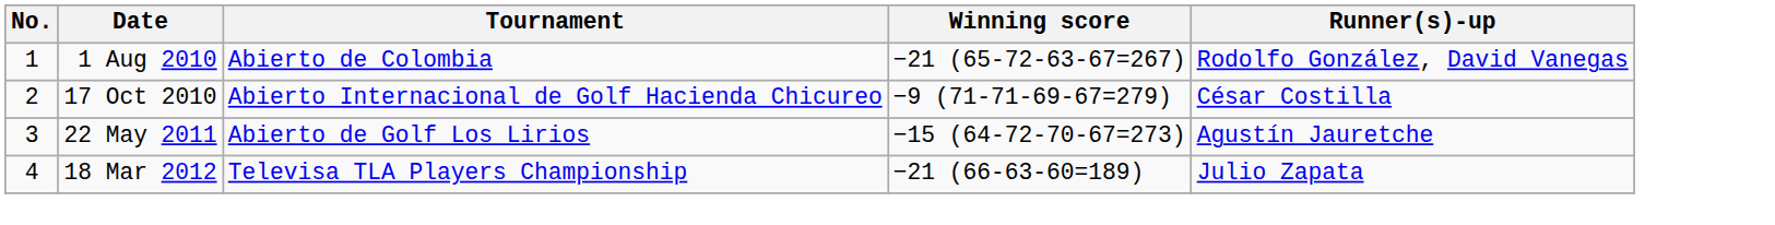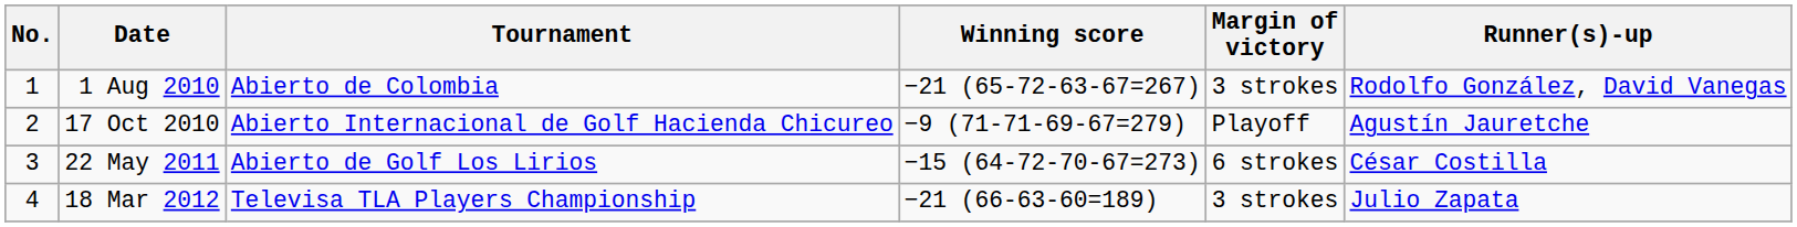+ column: Margin of victory | 3 strokes | Playoff | 6 strokes | 3 strokes
17 Oct 2010 | Runner(s)-up: César Costilla -> Agustín Jauretche
22 May 2011 | Runner(s)-up: Agustín Jauretche -> César Costilla
